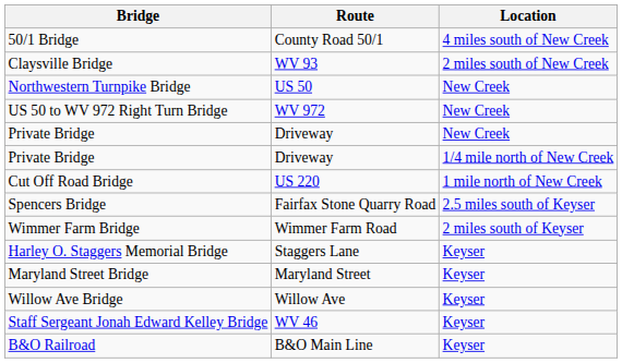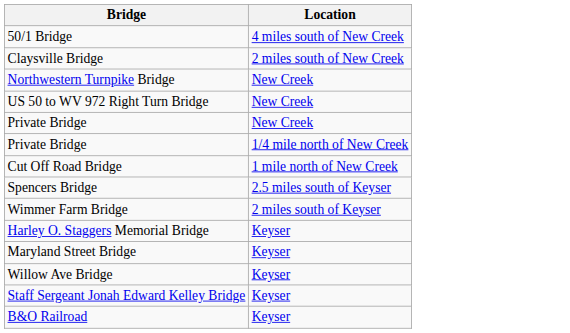- column: Route | County Road 50/1 | WV 93 | US 50 | WV 972 | Driveway | Driveway | US 220 | Fairfax Stone Quarry Road | Wimmer Farm Road | Staggers Lane | Maryland Street | Willow Ave | WV 46 | B&O Main Line
